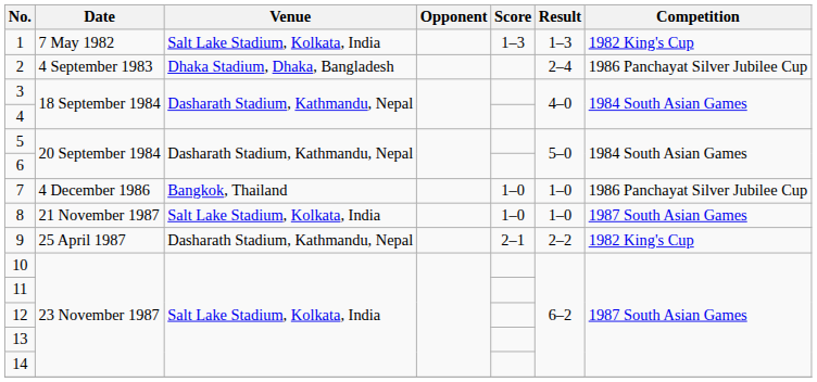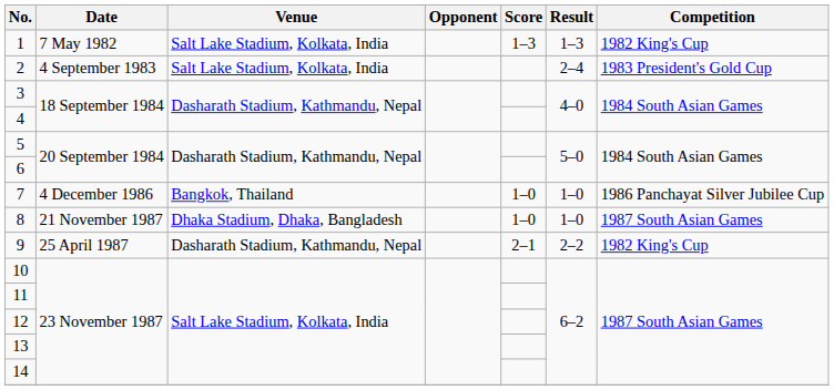2 | Venue: Dhaka Stadium, Dhaka, Bangladesh -> Salt Lake Stadium, Kolkata, India
2 | Competition: 1986 Panchayat Silver Jubilee Cup -> 1983 President's Gold Cup
8 | Venue: Salt Lake Stadium, Kolkata, India -> Dhaka Stadium, Dhaka, Bangladesh
